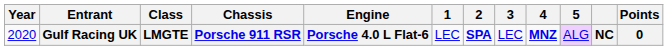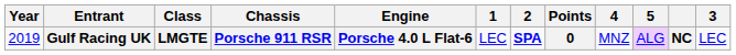columns swapped: 3 <-> Points
Gulf Racing UK | Year: 2020 -> 2019
Gulf Racing UK | 4: bold -> normal
